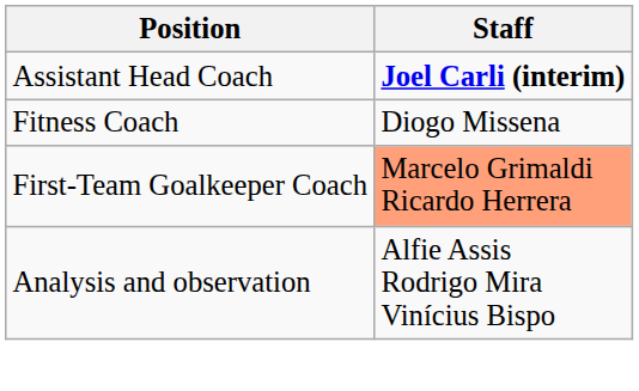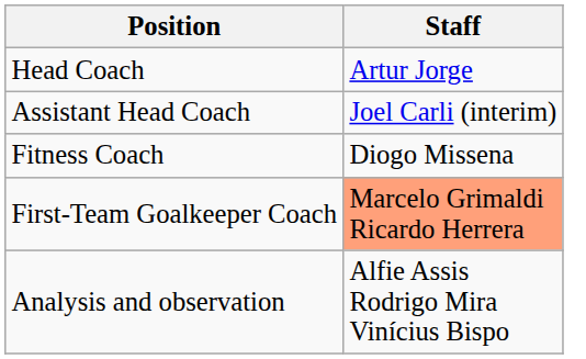+ row: Head Coach | Artur Jorge
Assistant Head Coach | Staff: bold -> normal
